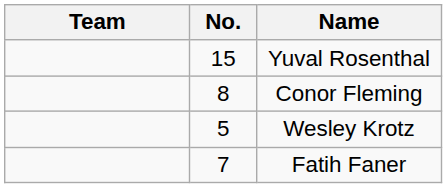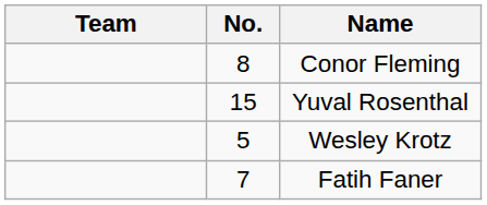rows swapped: Conor Fleming <-> Yuval Rosenthal
